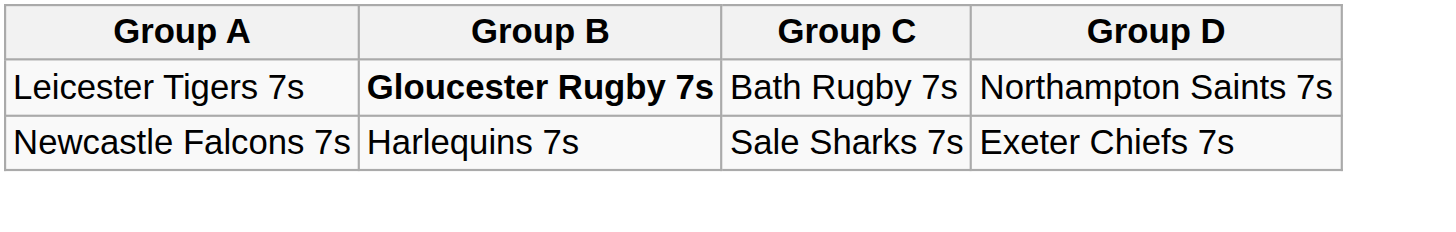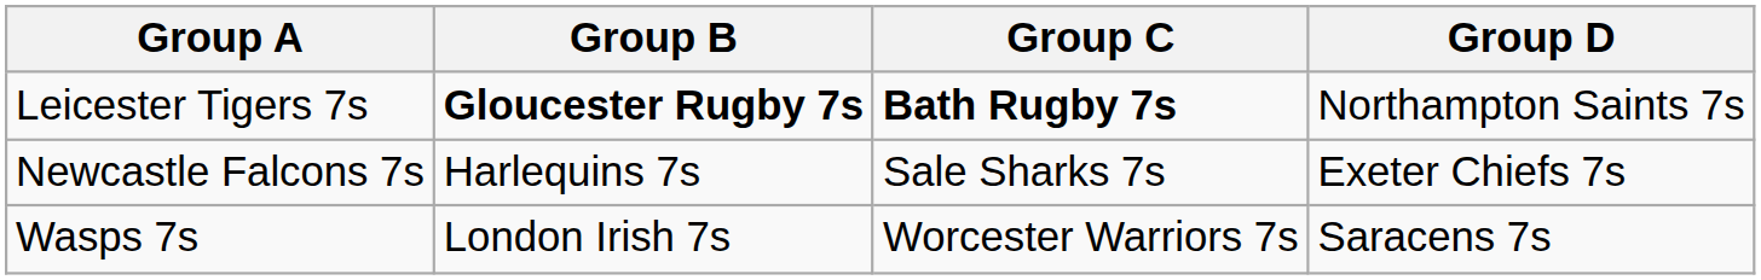Leicester Tigers 7s | Group C: normal -> bold
+ row: Wasps 7s | London Irish 7s | Worcester Warriors 7s | Saracens 7s
